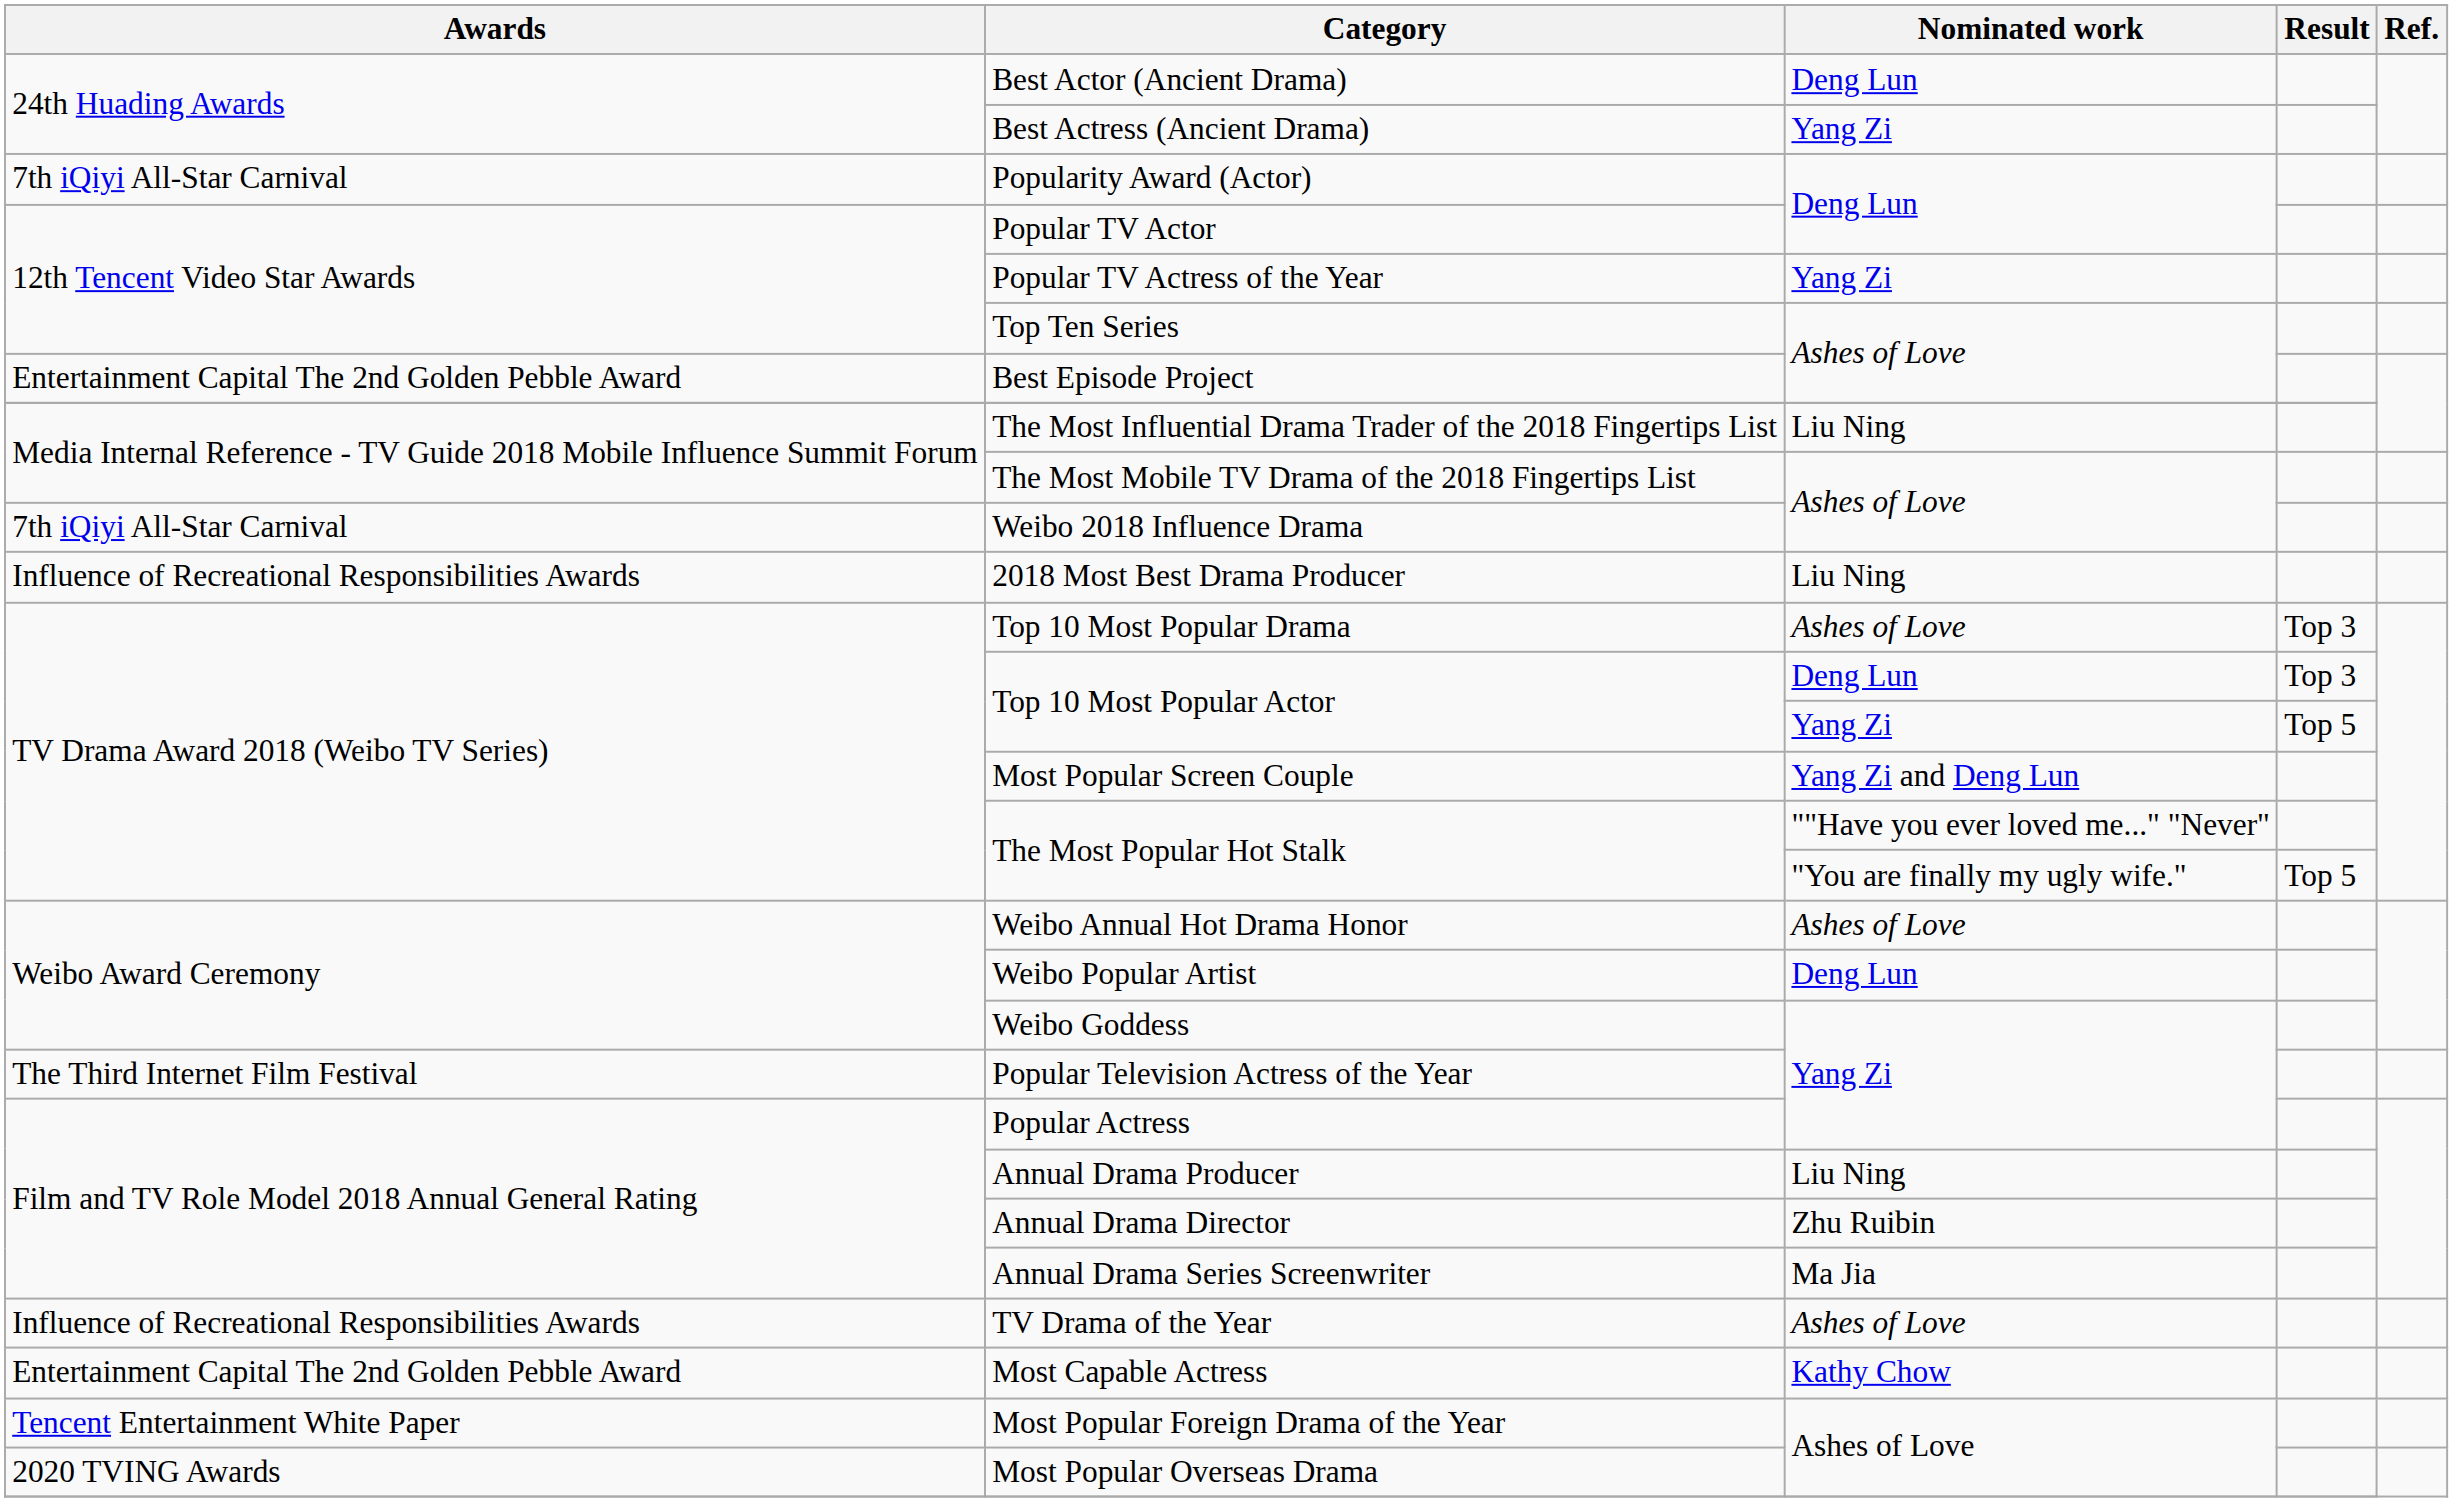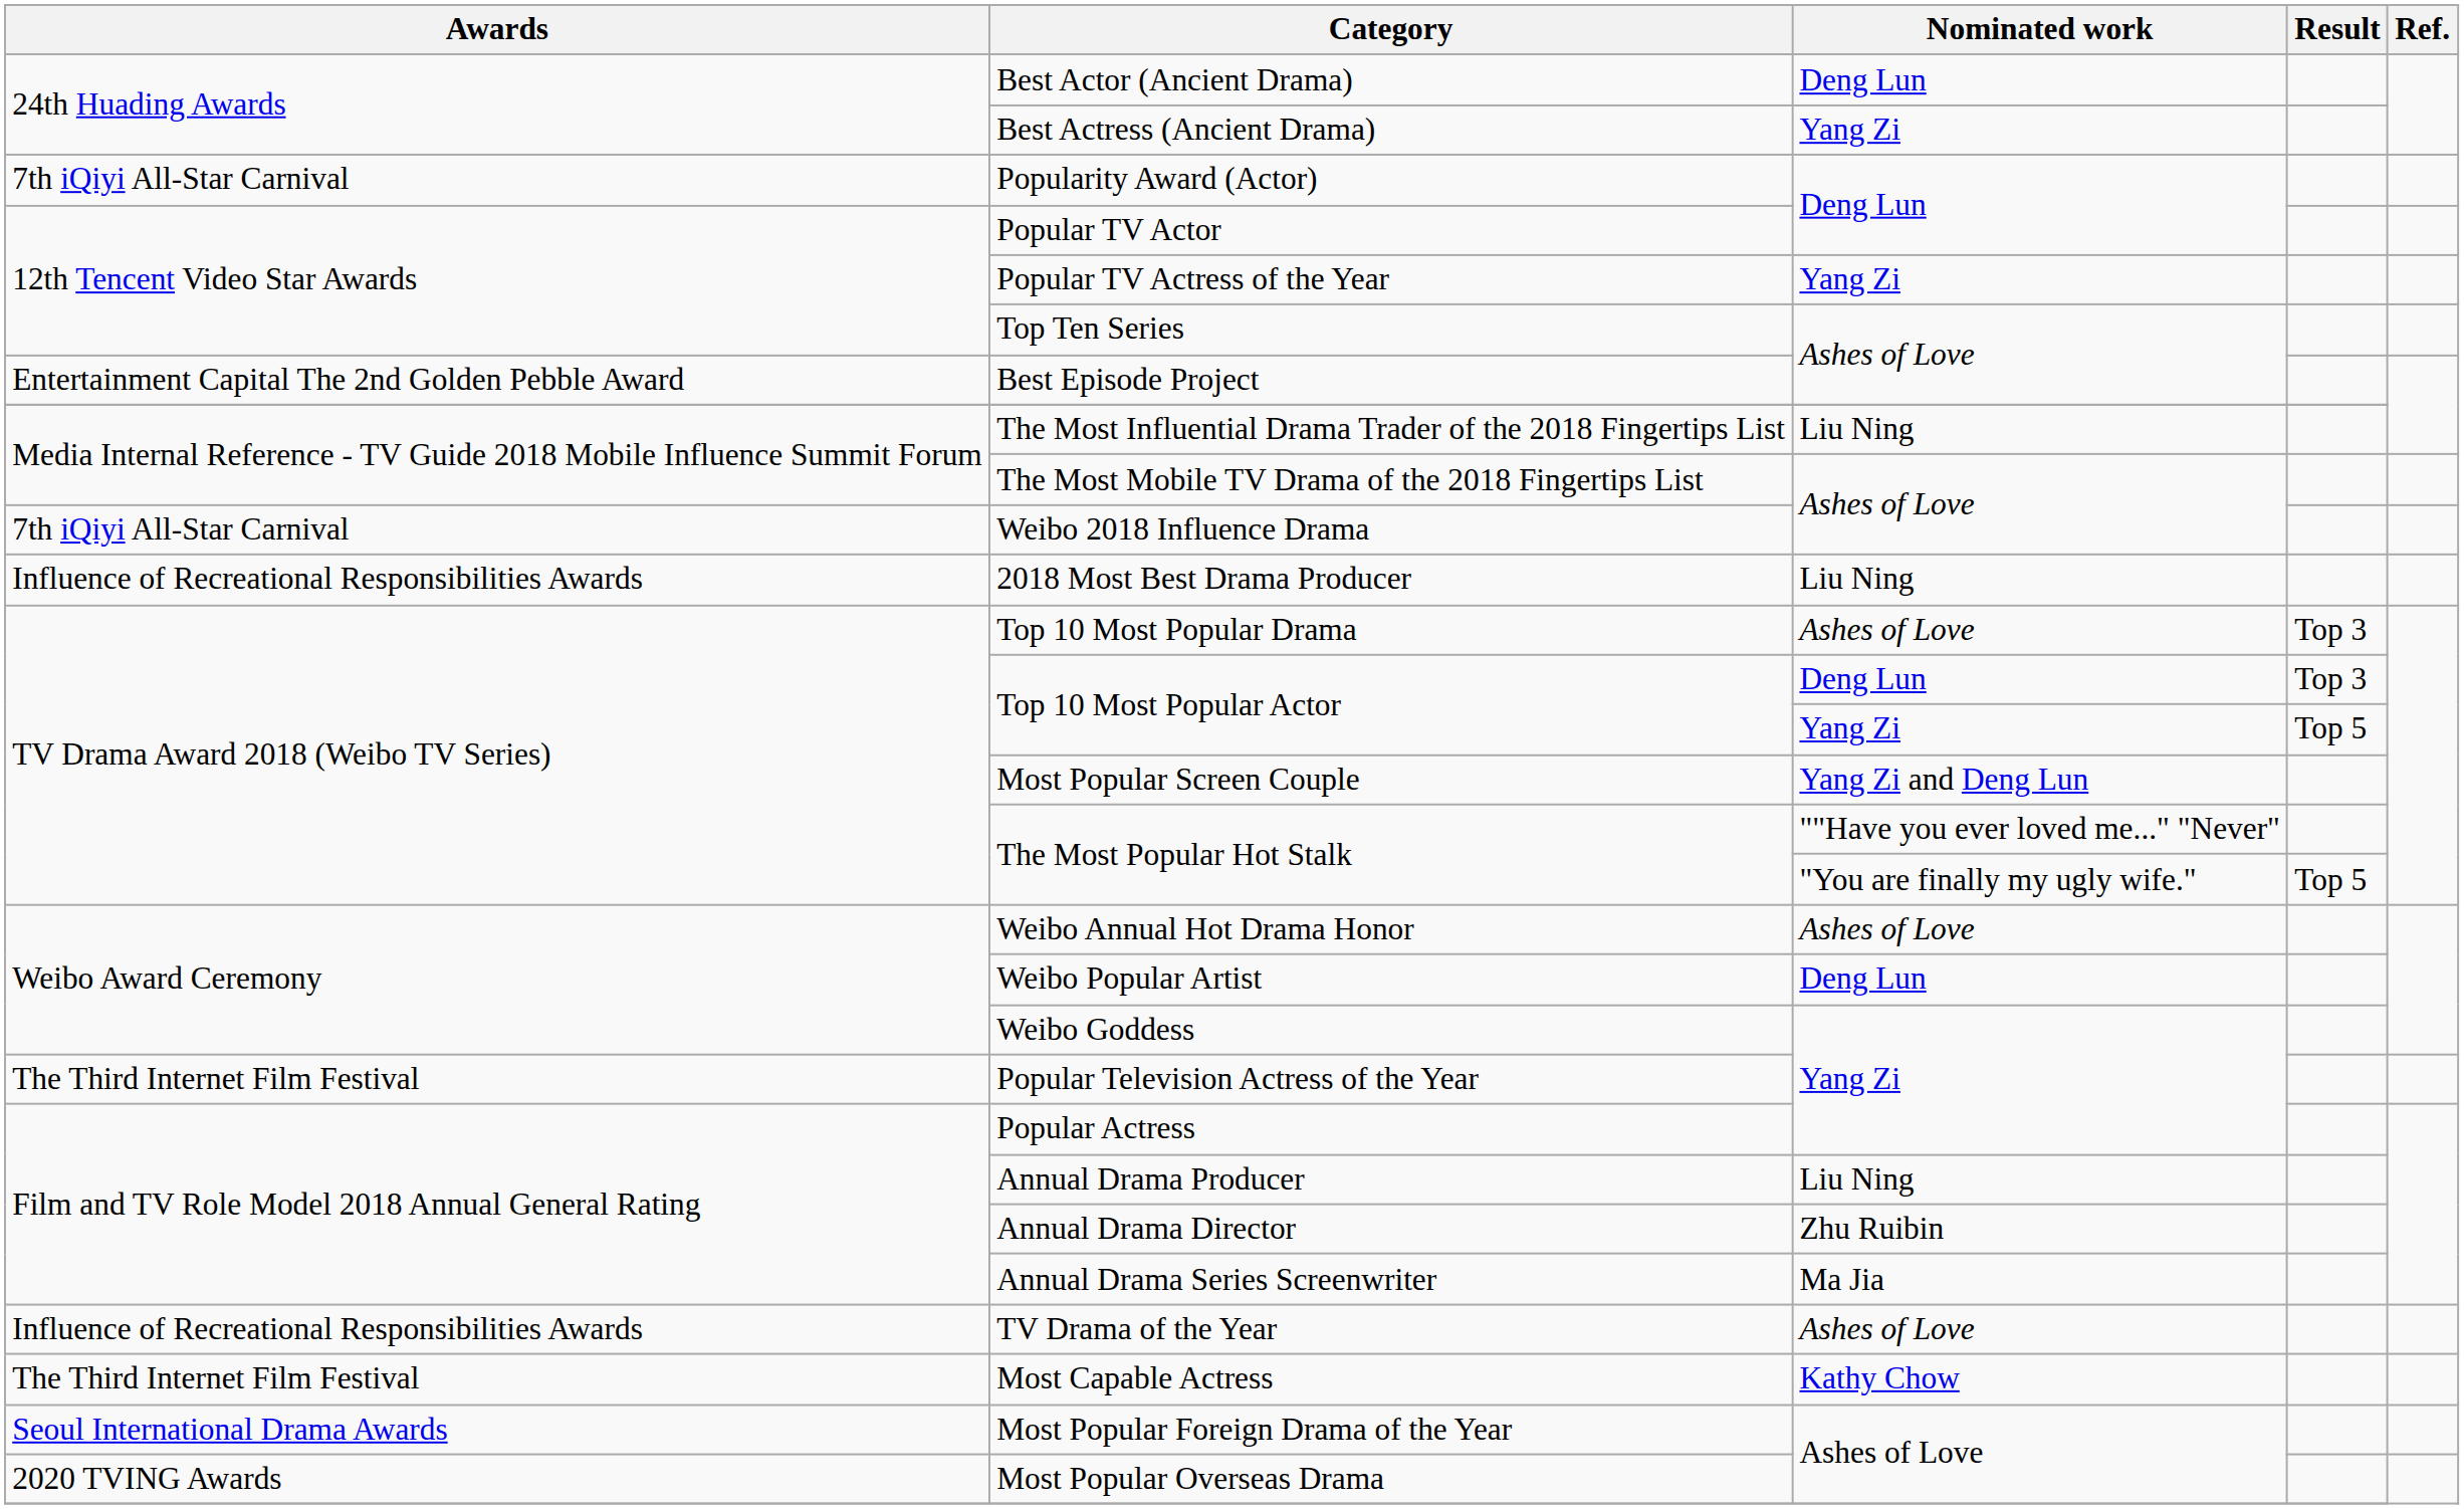Most Capable Actress | Awards: Entertainment Capital The 2nd Golden Pebble Award -> The Third Internet Film Festival
Most Popular Foreign Drama of the Year | Awards: Tencent Entertainment White Paper -> Seoul International Drama Awards
